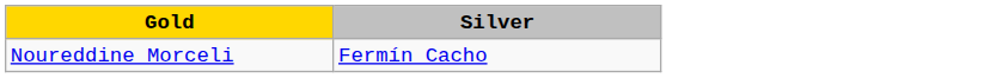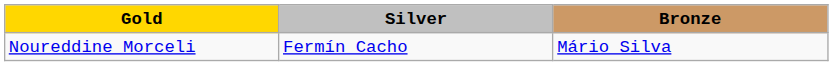+ column: Bronze | Mário Silva
